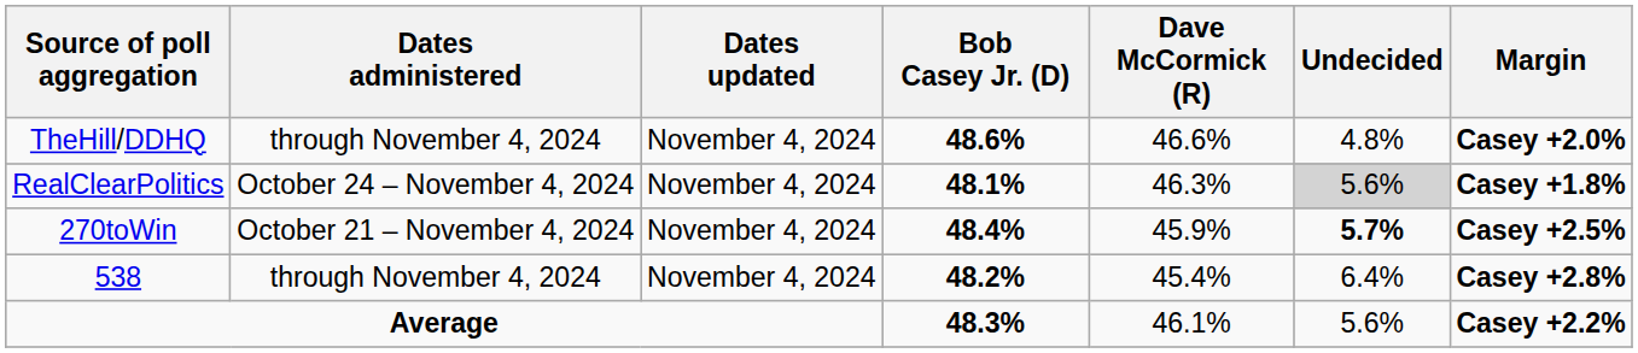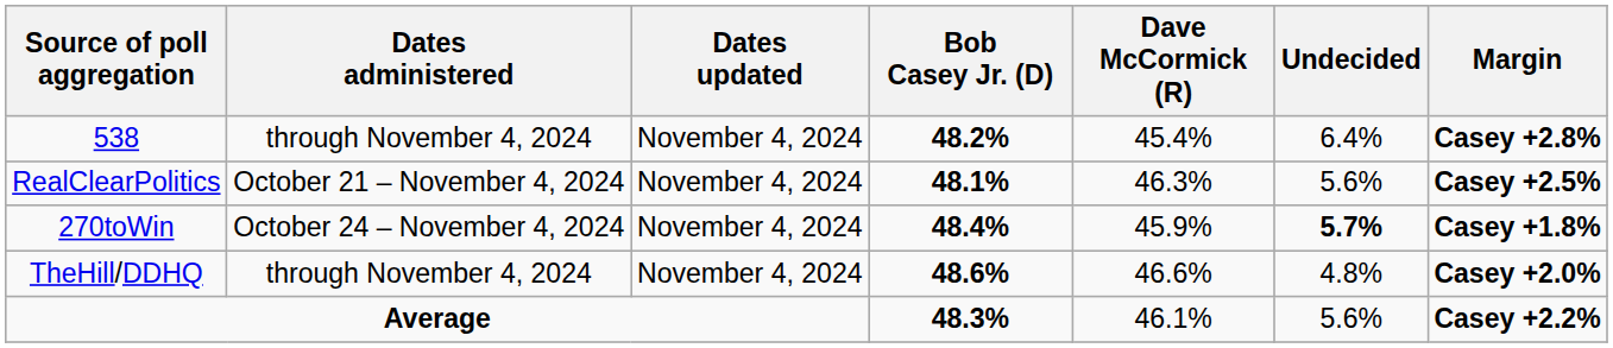rows swapped: 538 <-> TheHill/DDHQ
RealClearPolitics | Dates administered: October 24 – November 4, 2024 -> October 21 – November 4, 2024
RealClearPolitics | Undecided: lightgrey background -> no background
RealClearPolitics | Margin: Casey +1.8% -> Casey +2.5%
270toWin | Dates administered: October 21 – November 4, 2024 -> October 24 – November 4, 2024
270toWin | Margin: Casey +2.5% -> Casey +1.8%
